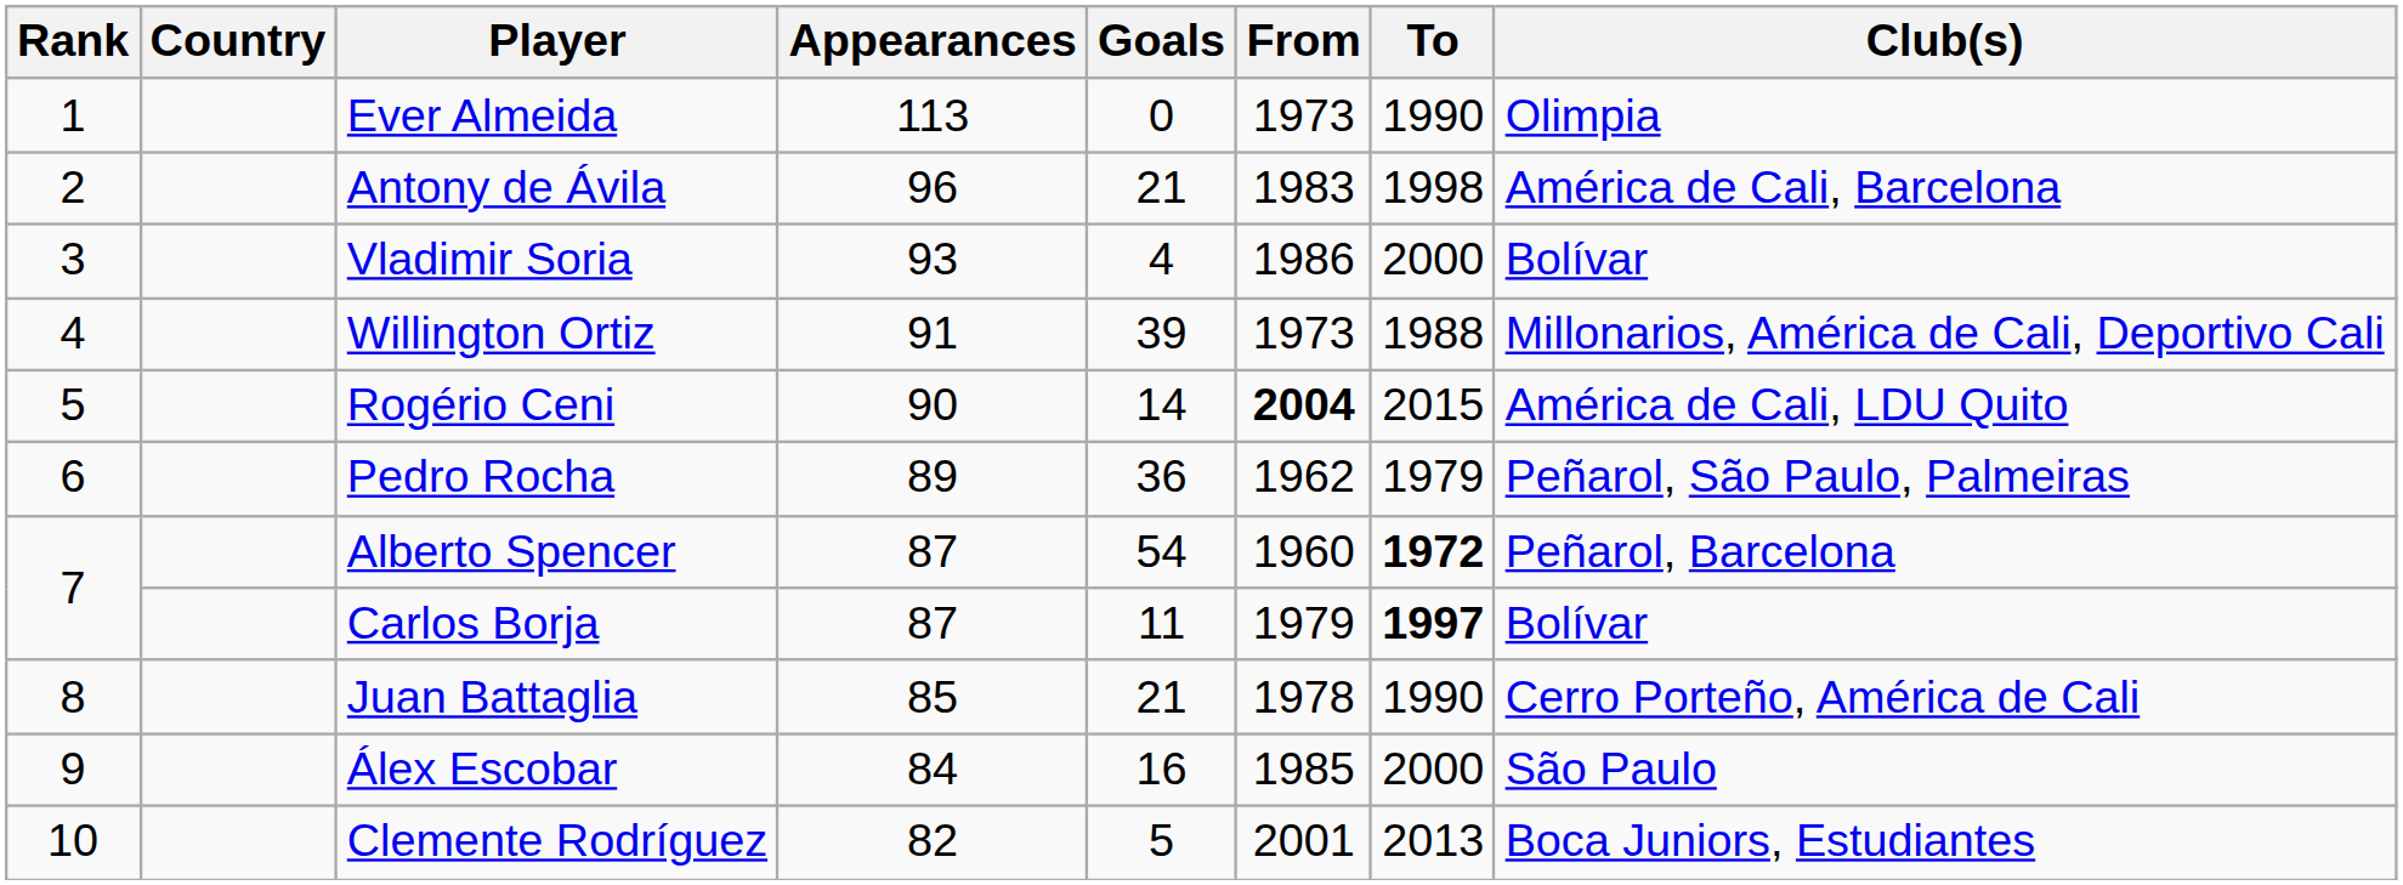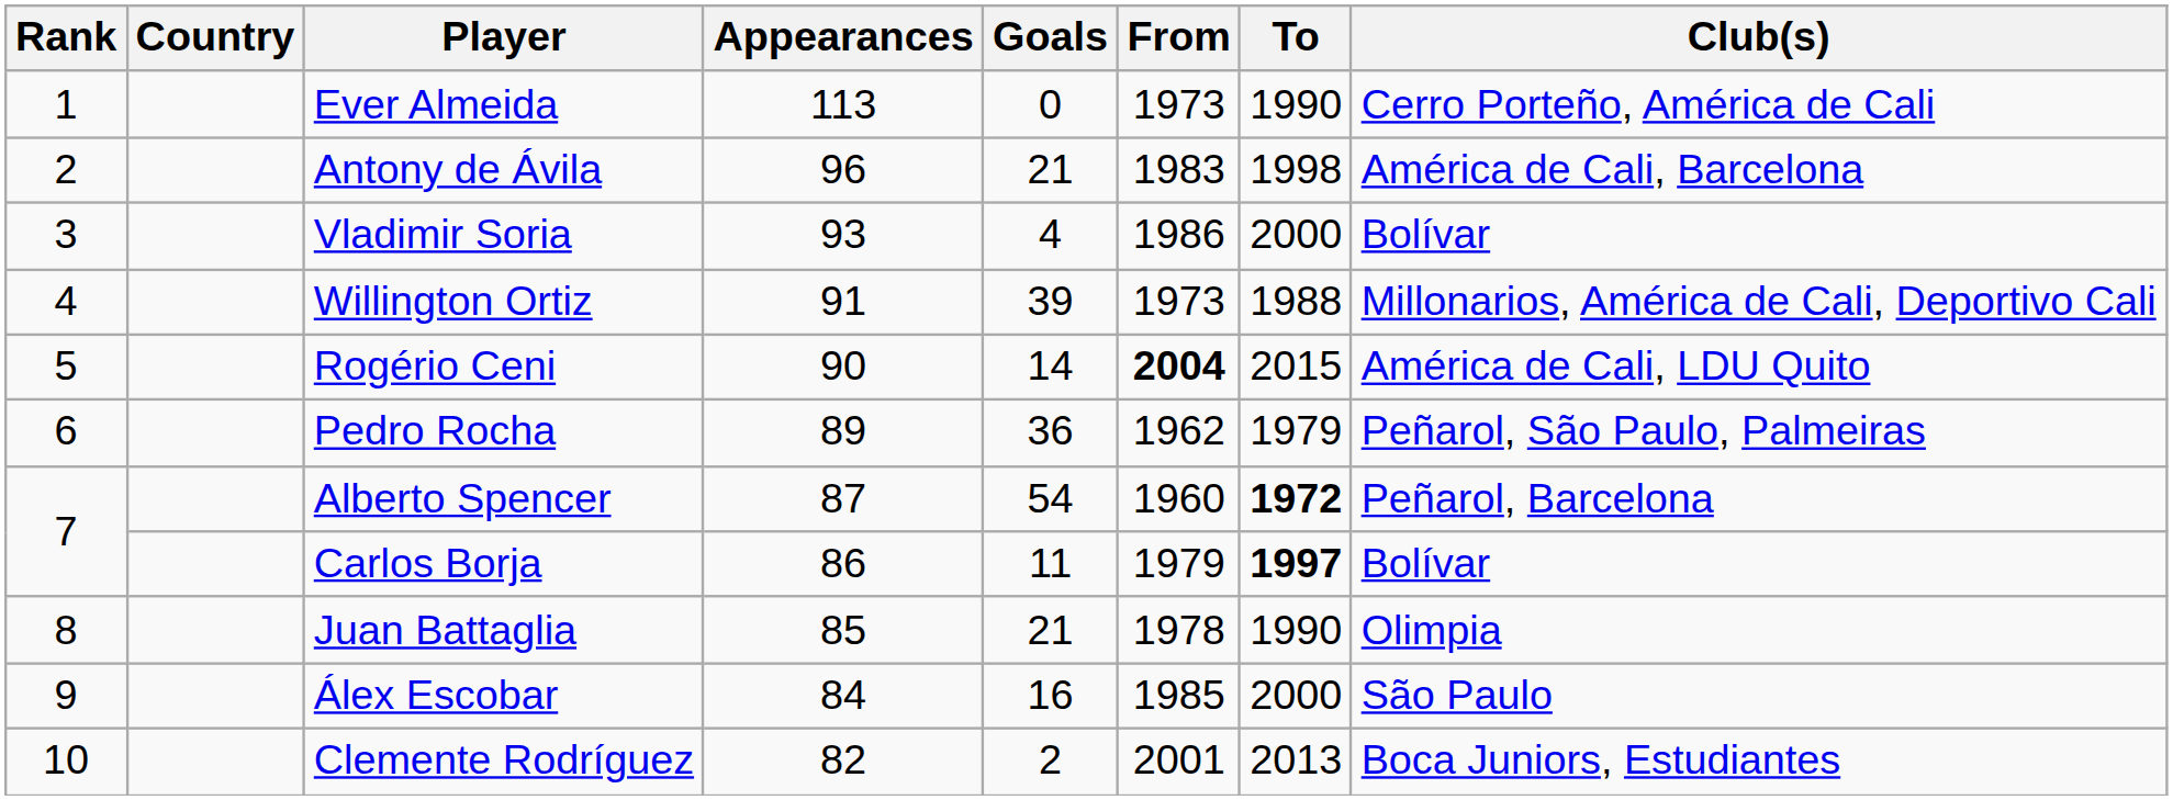Ever Almeida | Club(s): Olimpia -> Cerro Porteño, América de Cali
Carlos Borja | Appearances: 87 -> 86
Juan Battaglia | Club(s): Cerro Porteño, América de Cali -> Olimpia
Clemente Rodríguez | Goals: 5 -> 2
